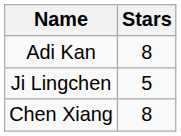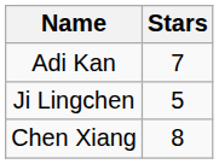Adi Kan | Stars: 8 -> 7
